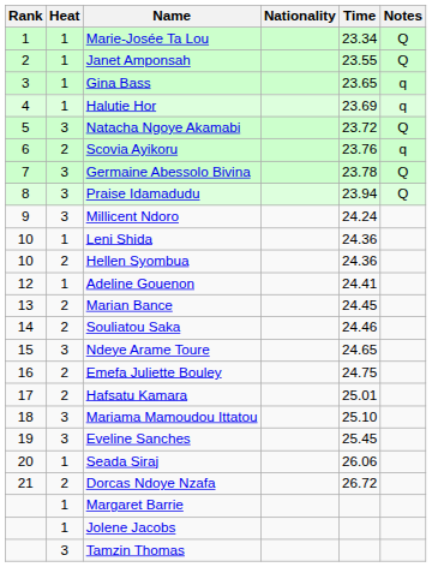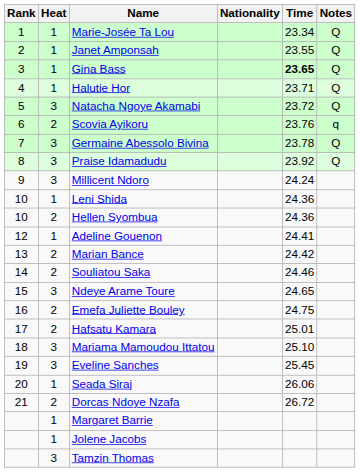Gina Bass | Time: normal -> bold
Gina Bass | Notes: q -> Q
Halutie Hor | Time: 23.69 -> 23.71
Halutie Hor | Notes: q -> Q
Praise Idamadudu | Time: 23.94 -> 23.92
Marian Bance | Time: 24.45 -> 24.42
